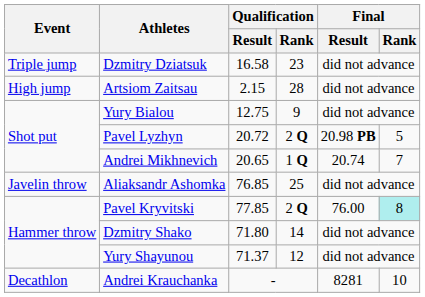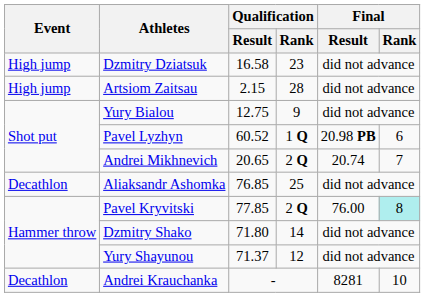Dzmitry Dziatsuk | Event: Triple jump -> High jump
Pavel Lyzhyn | Qualification / Result: 20.72 -> 60.52
Pavel Lyzhyn | Qualification / Rank: 2 Q -> 1 Q
Pavel Lyzhyn | Final / Rank: 5 -> 6
Andrei Mikhnevich | Qualification / Rank: 1 Q -> 2 Q
Aliaksandr Ashomka | Event: Javelin throw -> Decathlon
